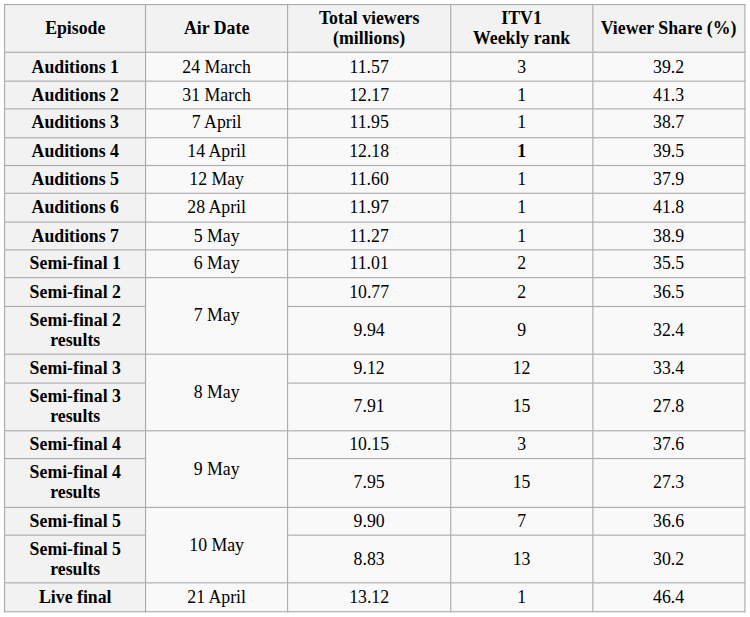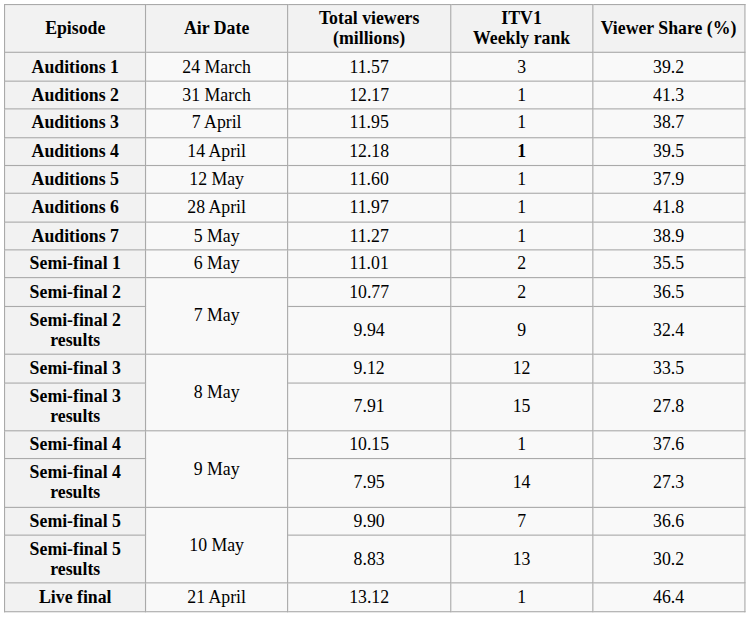Semi-final 3 | Viewer Share (%): 33.4 -> 33.5
Semi-final 4 | ITV1 Weekly rank: 3 -> 1
Semi-final 4 results | ITV1 Weekly rank: 15 -> 14
